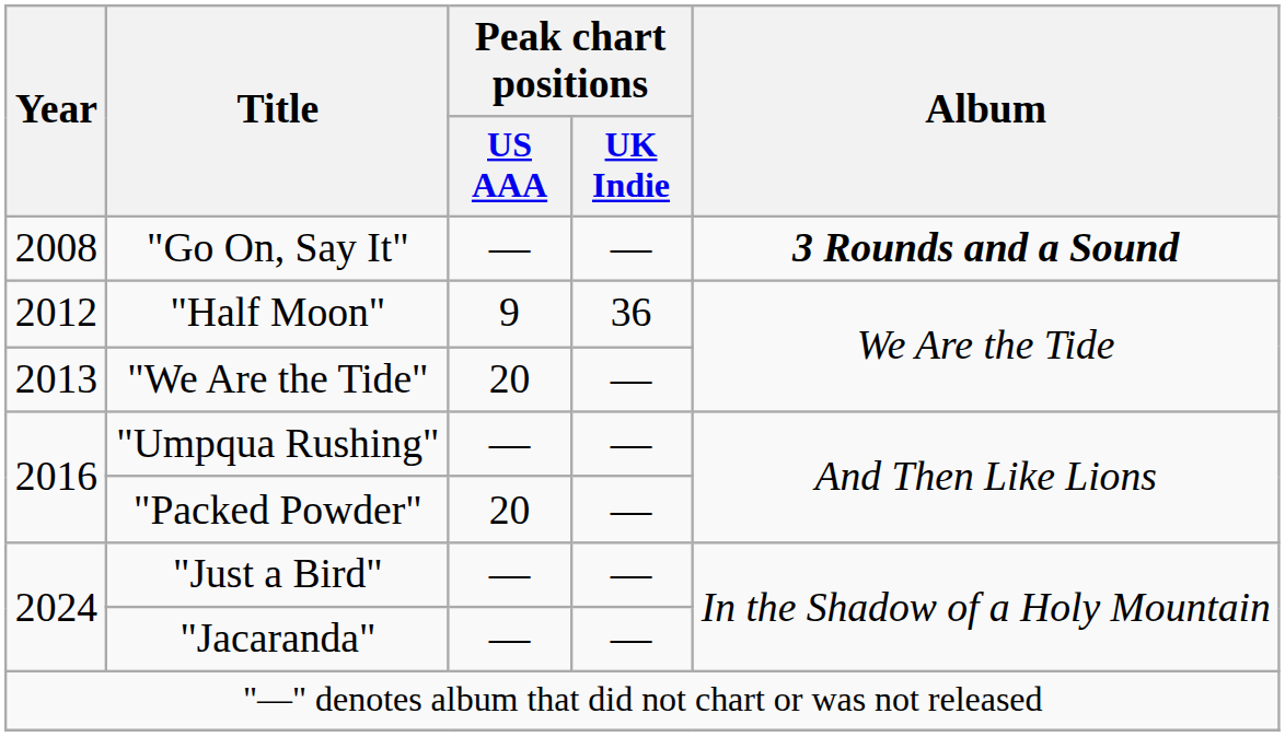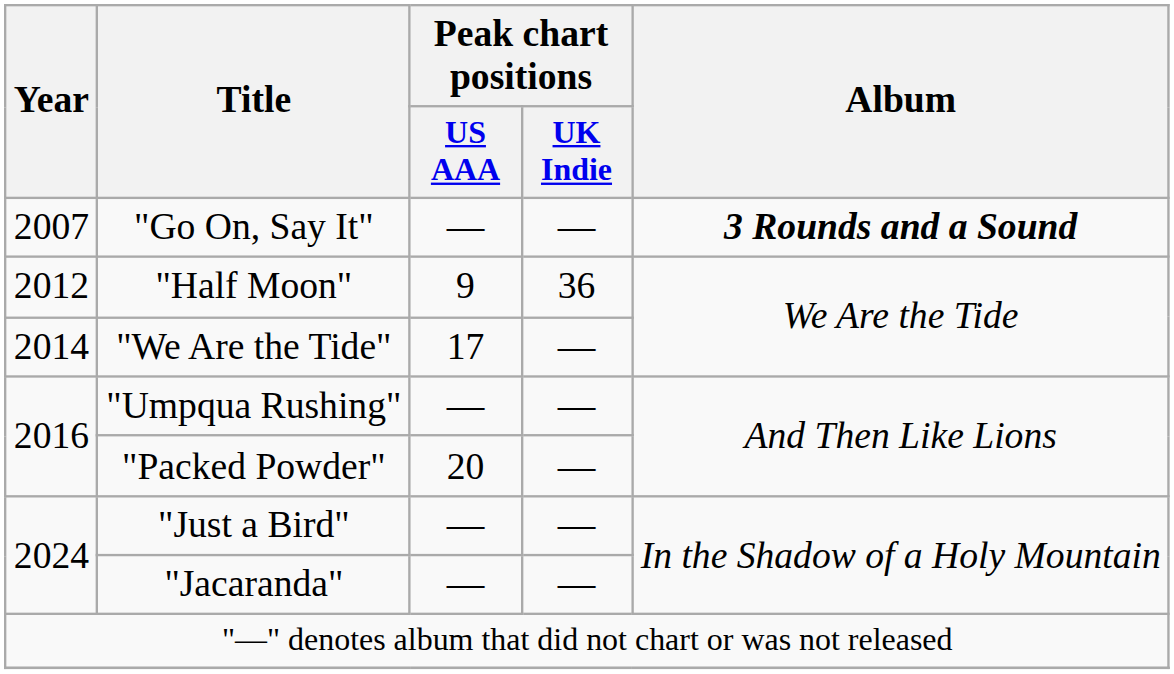"Go On, Say It" | Year: 2008 -> 2007
"We Are the Tide" | Year: 2013 -> 2014
"We Are the Tide" | Peak chart positions / US AAA: 20 -> 17
